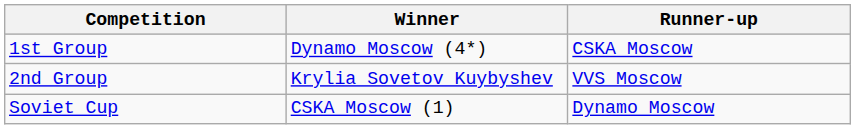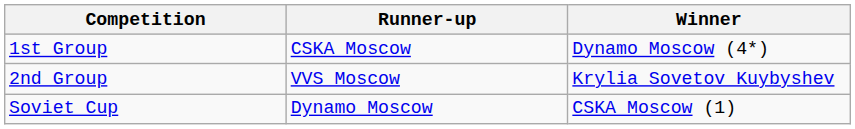columns swapped: Winner <-> Runner-up
